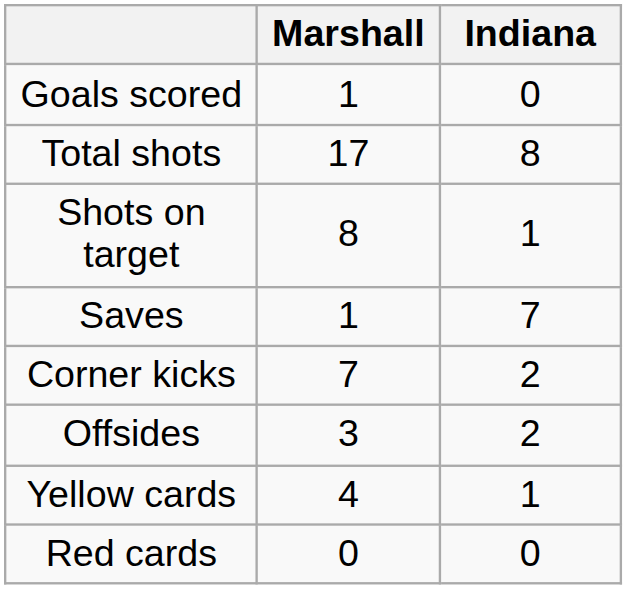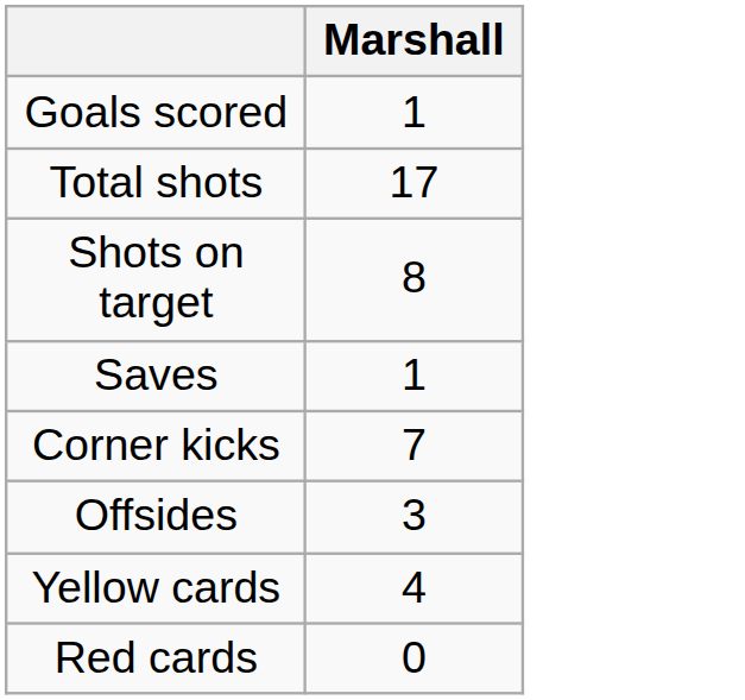- column: Indiana | 0 | 8 | 1 | 7 | 2 | 2 | 1 | 0
